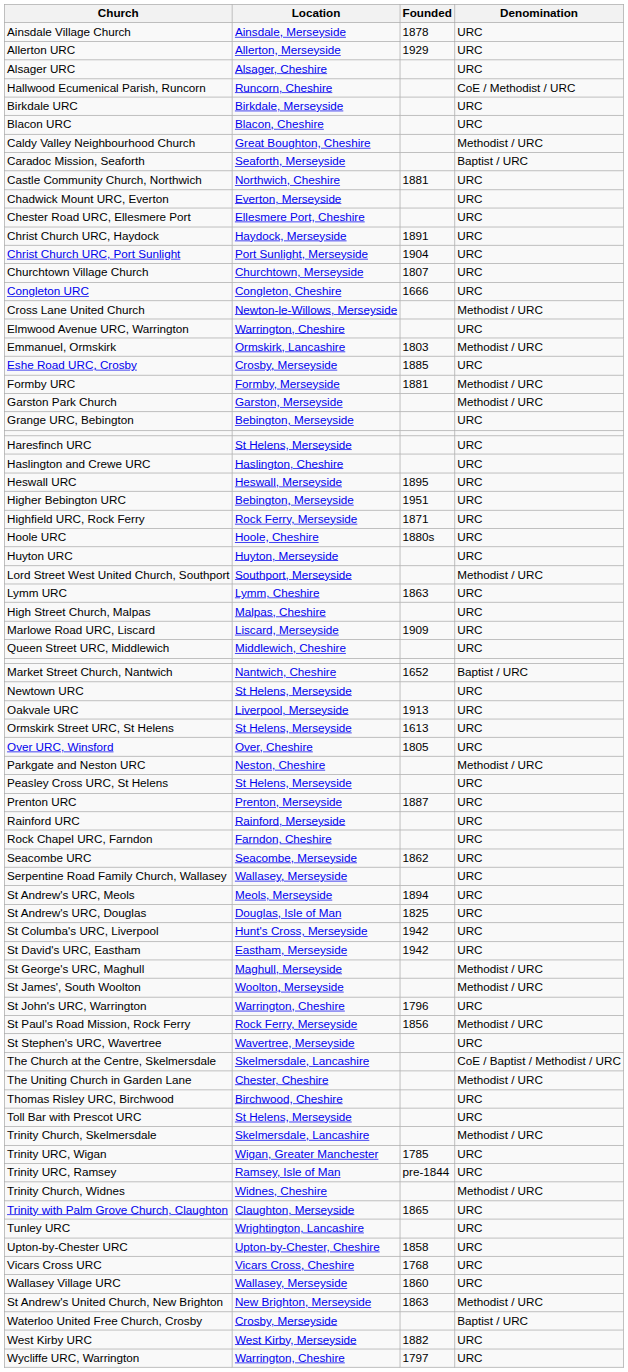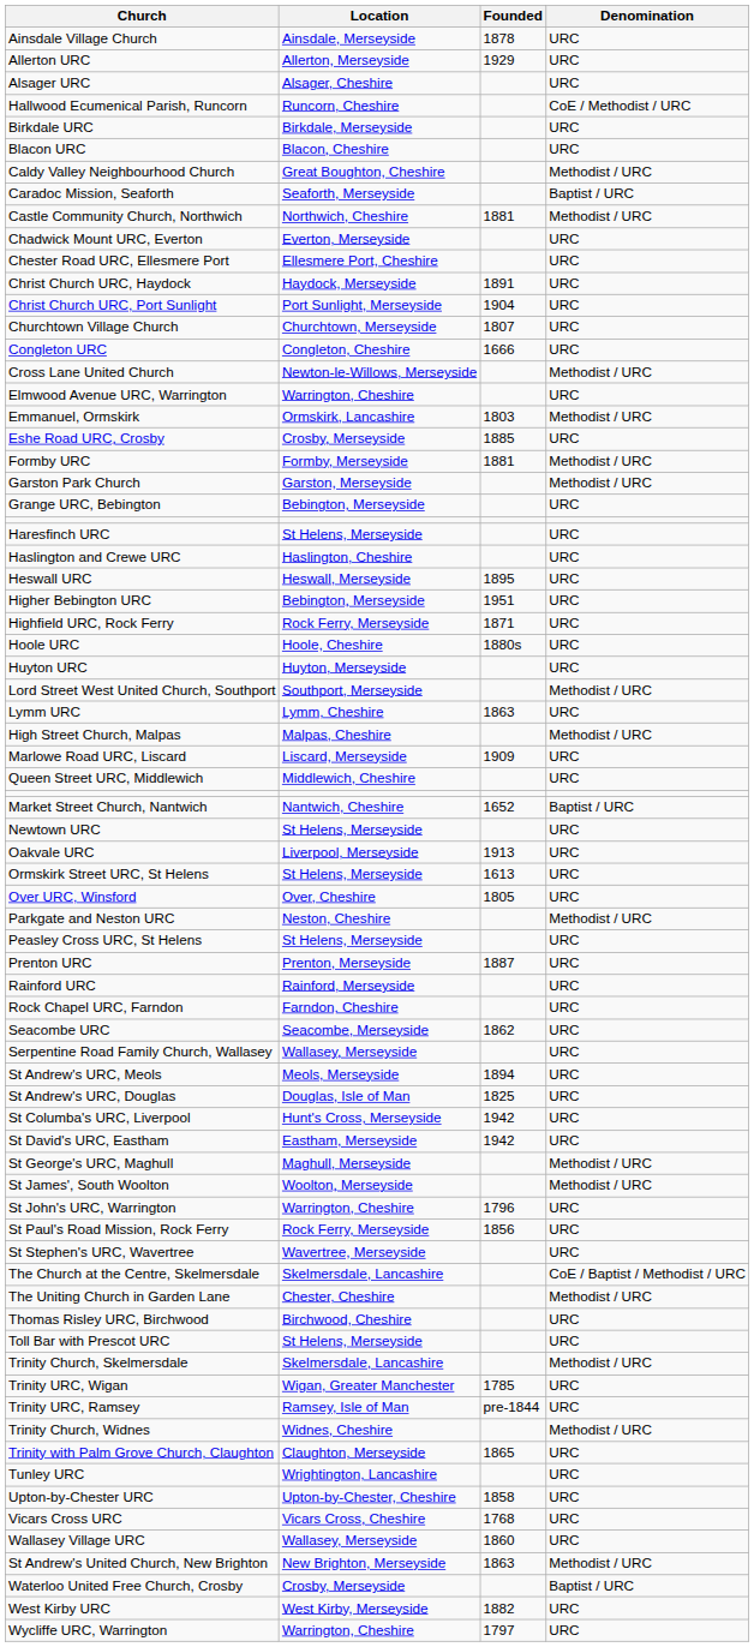Castle Community Church, Northwich | Denomination: URC -> Methodist / URC
High Street Church, Malpas | Denomination: URC -> Methodist / URC
St Paul's Road Mission, Rock Ferry | Denomination: Methodist / URC -> URC
